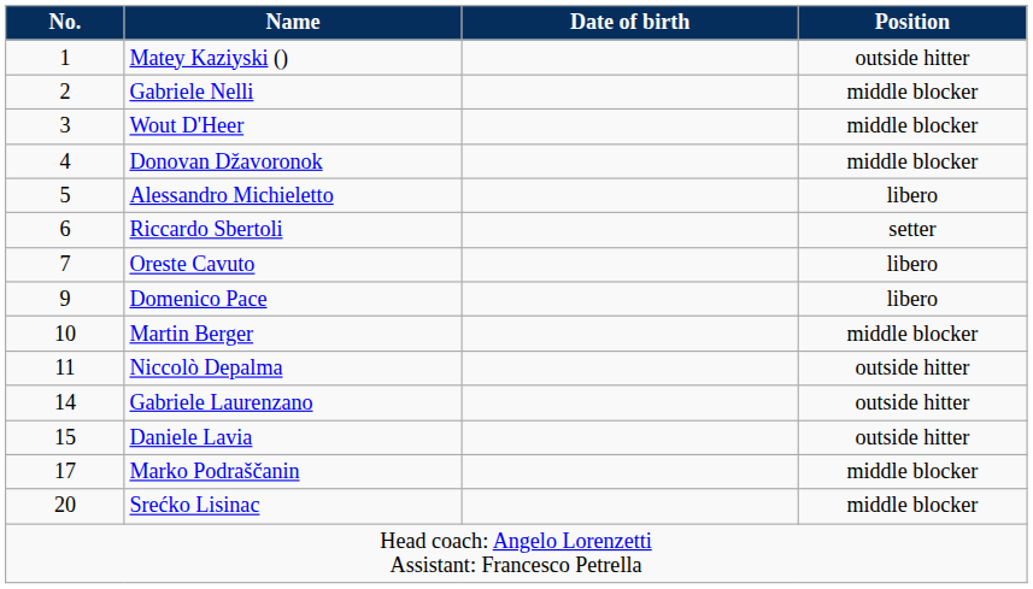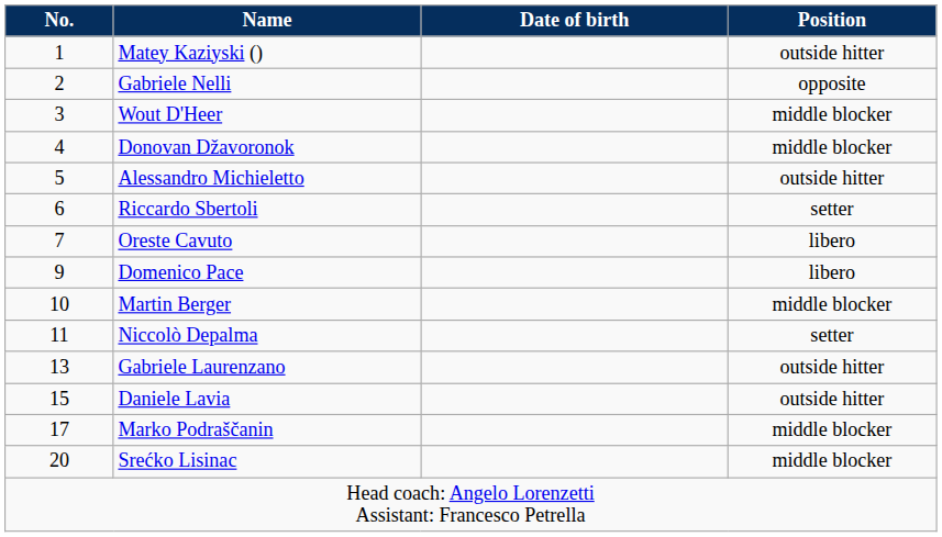Gabriele Nelli | Position: middle blocker -> opposite
Alessandro Michieletto | Position: libero -> outside hitter
Niccolò Depalma | Position: outside hitter -> setter
Gabriele Laurenzano | No.: 14 -> 13
